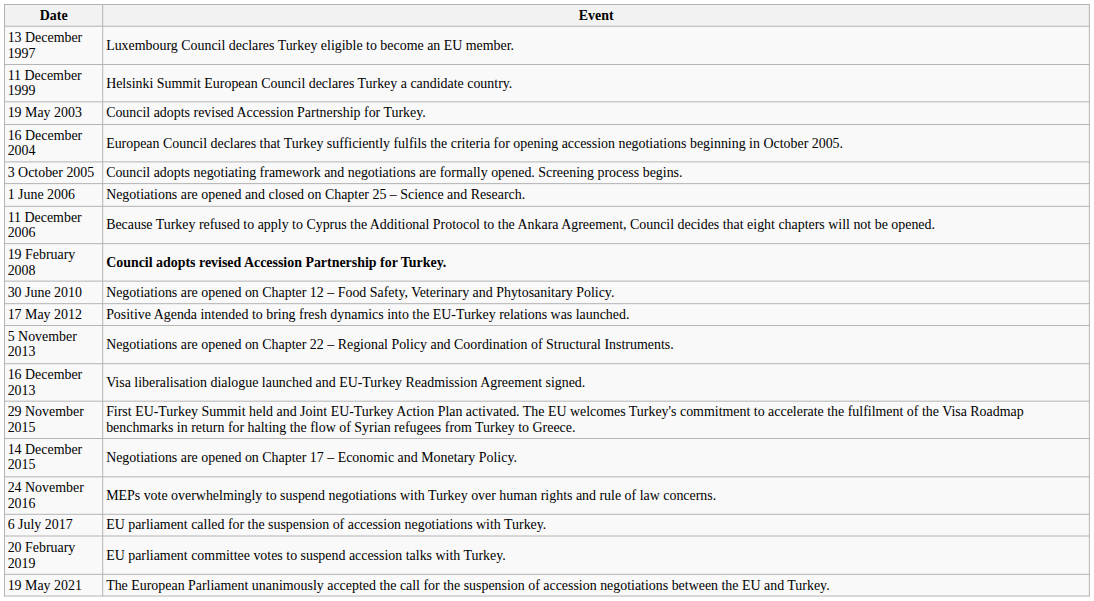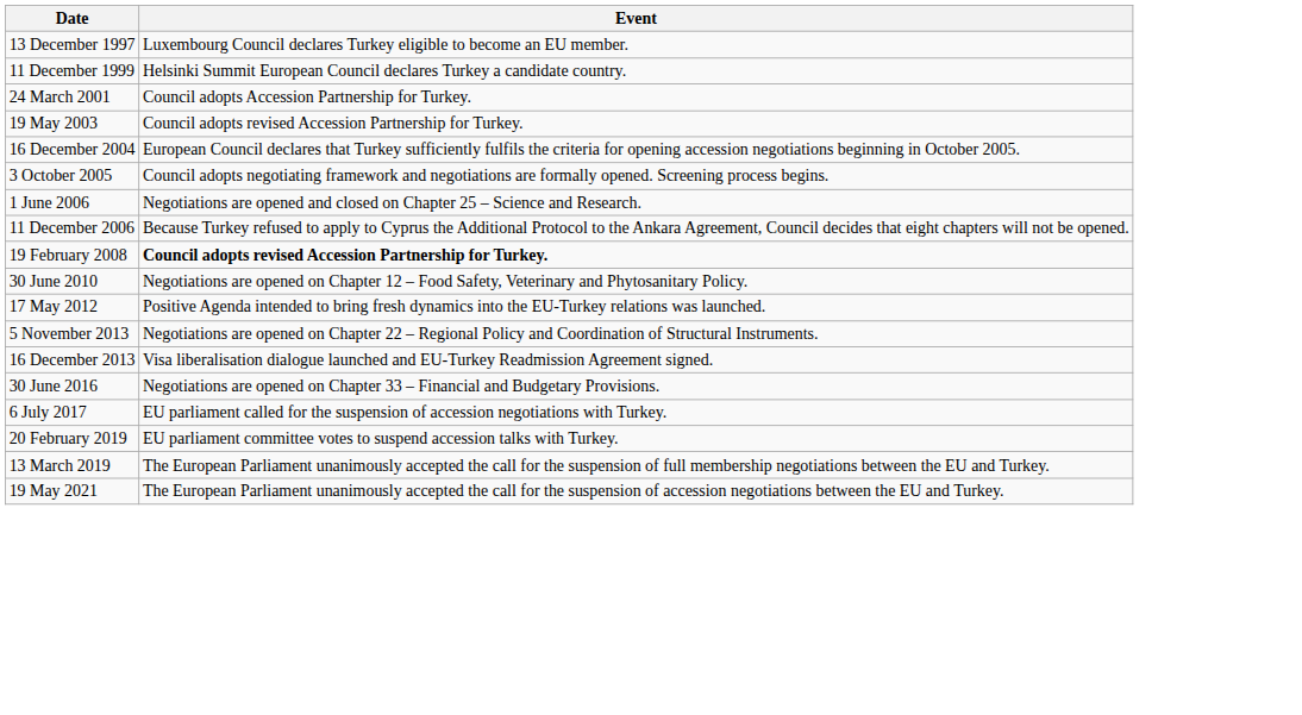+ row: 24 March 2001 | Council adopts Accession Partnership for Turkey.
- row: 29 November 2015 | First EU-Turkey Summit held and Joint EU-Turkey Action Plan activated. The EU welcomes Turkey's commitment to accelerate the fulfilment of the Visa Roadmap benchmarks in return for halting the flow of Syrian refugees from Turkey to Greece.
- row: 14 December 2015 | Negotiations are opened on Chapter 17 – Economic and Monetary Policy.
+ row: 30 June 2016 | Negotiations are opened on Chapter 33 – Financial and Budgetary Provisions.
- row: 24 November 2016 | MEPs vote overwhelmingly to suspend negotiations with Turkey over human rights and rule of law concerns.
+ row: 13 March 2019 | The European Parliament unanimously accepted the call for the suspension of full membership negotiations between the EU and Turkey.
